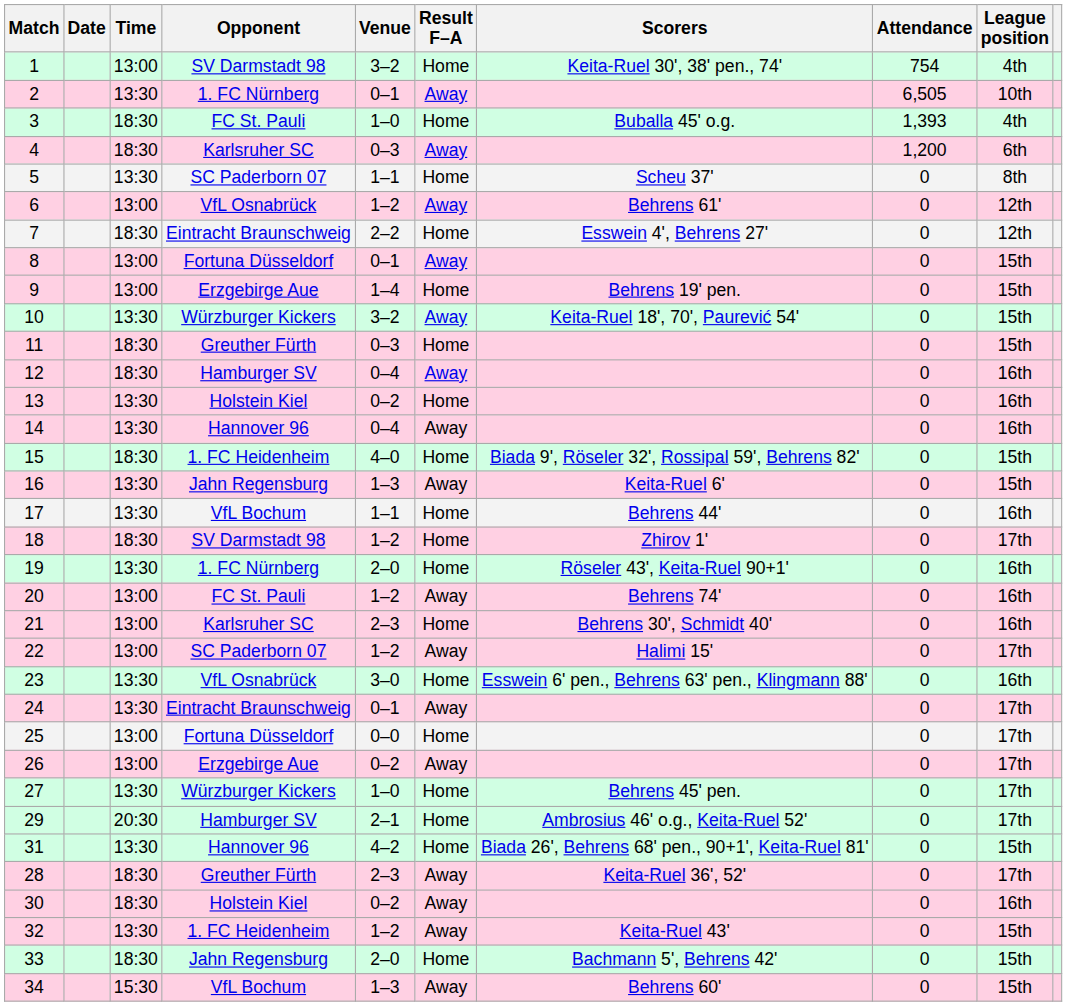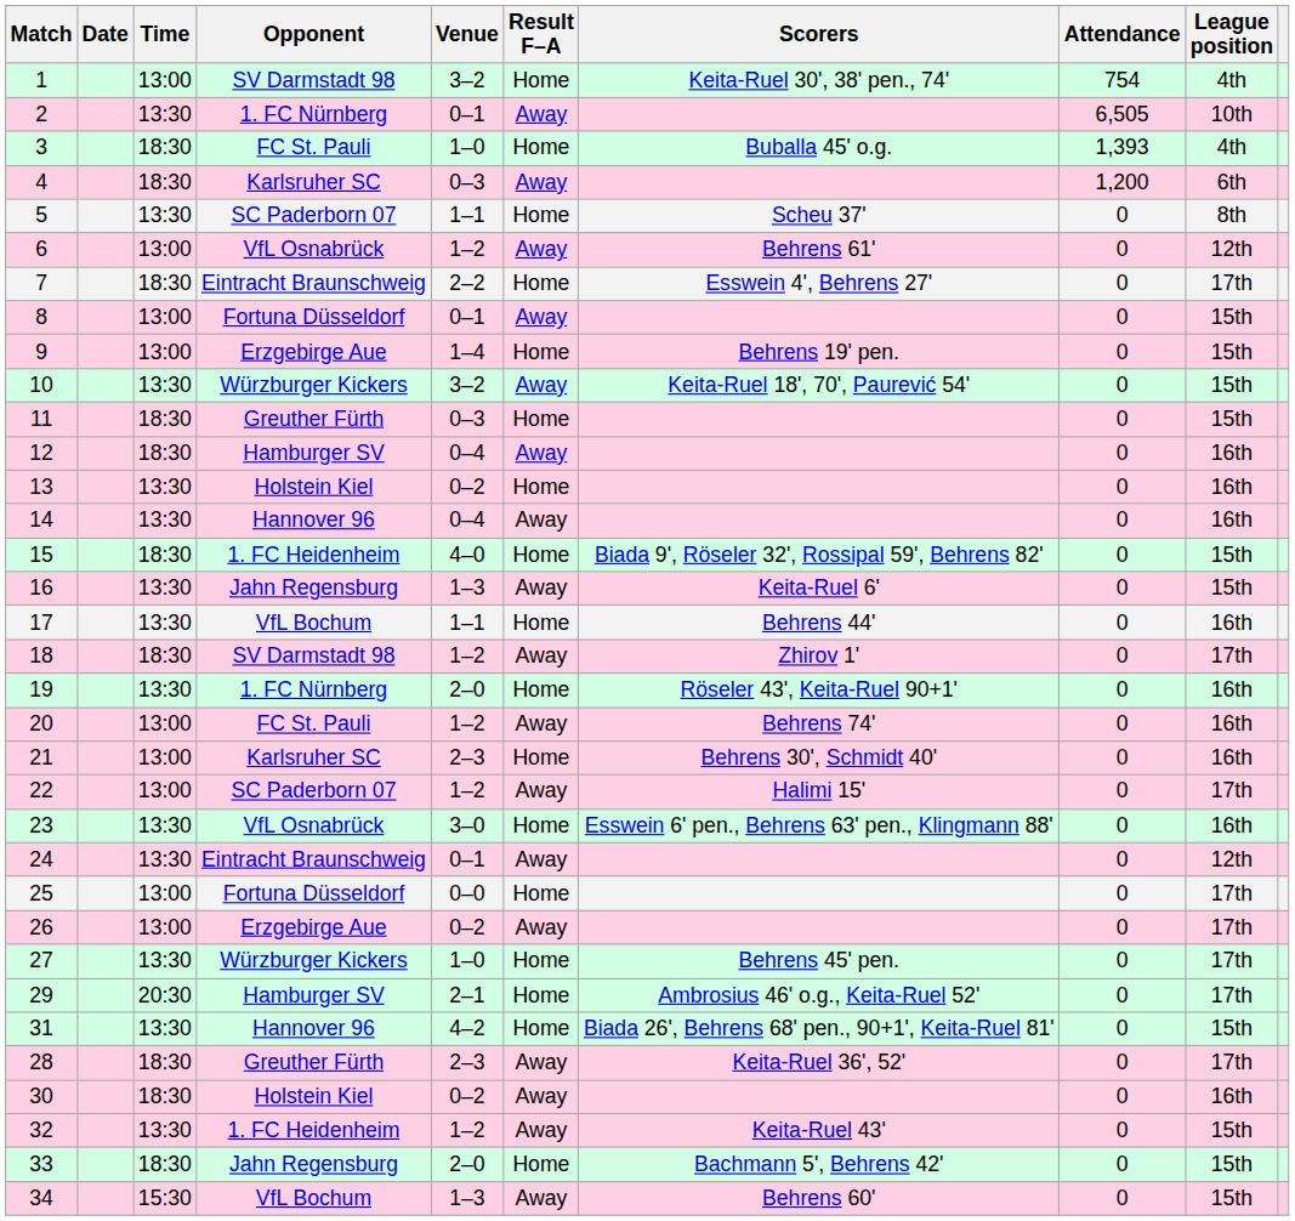7 | League position: 12th -> 17th
18 | Result F–A: Home -> Away
24 | League position: 17th -> 12th
